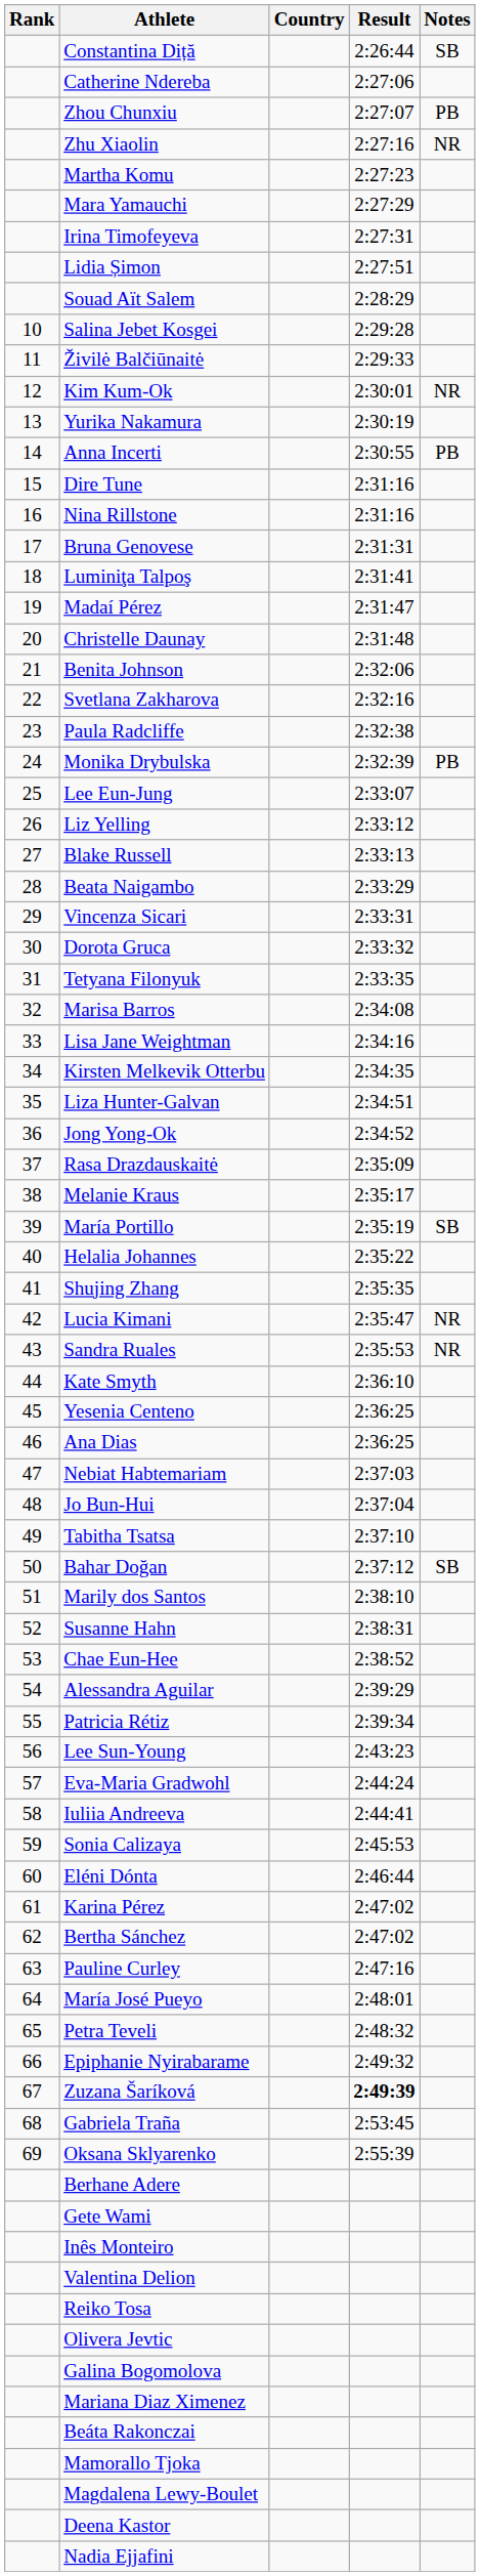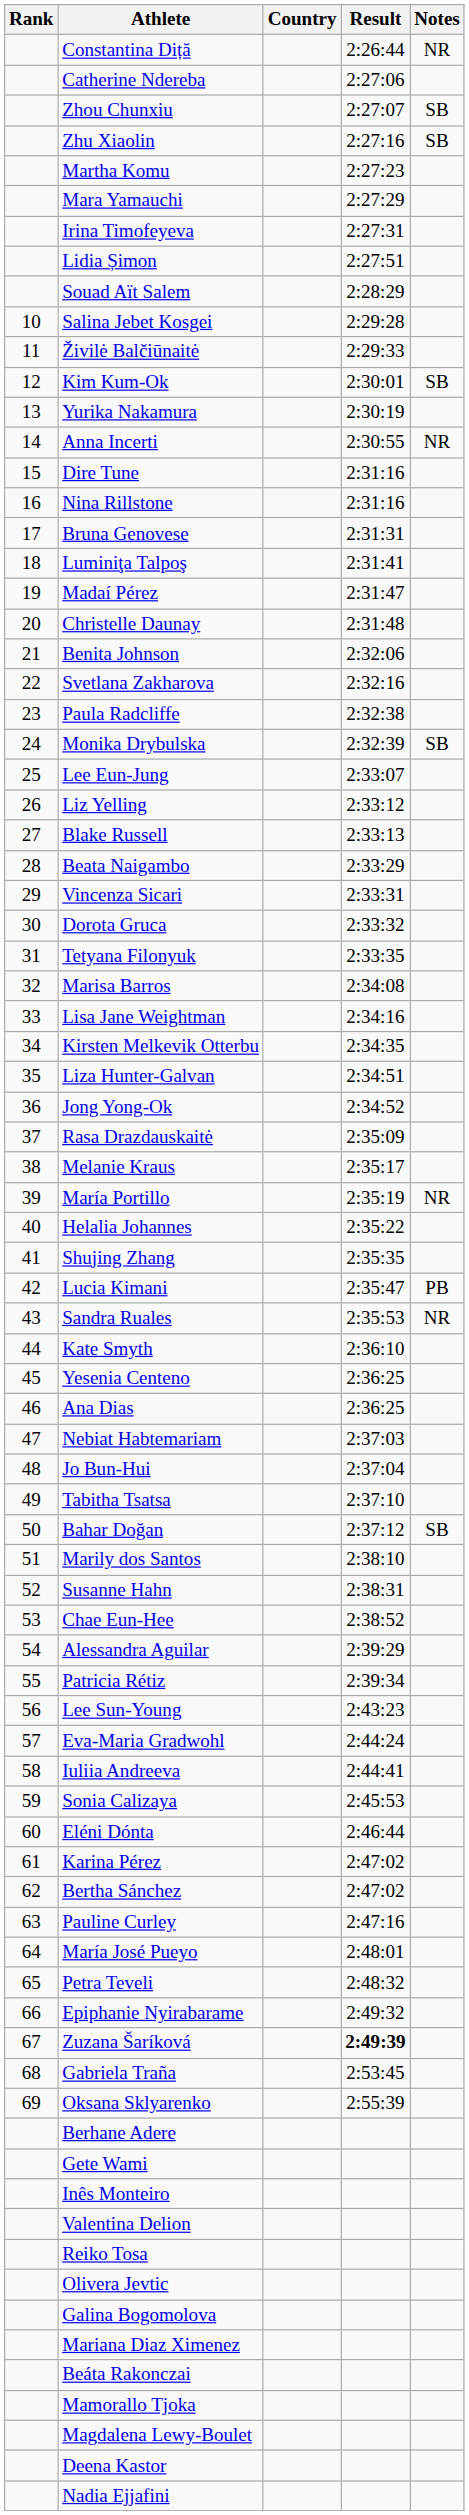Constantina Diță | Notes: SB -> NR
Zhou Chunxiu | Notes: PB -> SB
Zhu Xiaolin | Notes: NR -> SB
Kim Kum-Ok | Notes: NR -> SB
Anna Incerti | Notes: PB -> NR
Monika Drybulska | Notes: PB -> SB
María Portillo | Notes: SB -> NR
Lucia Kimani | Notes: NR -> PB
